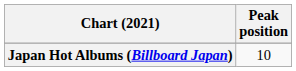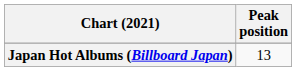Japan Hot Albums (Billboard Japan) | Peak position: 10 -> 13
